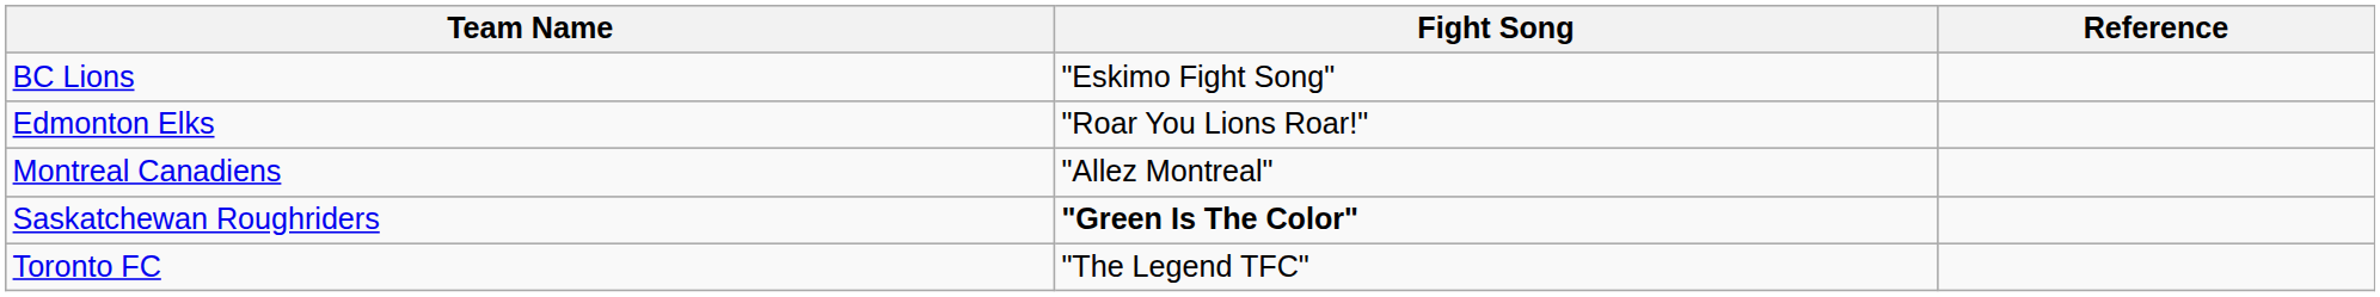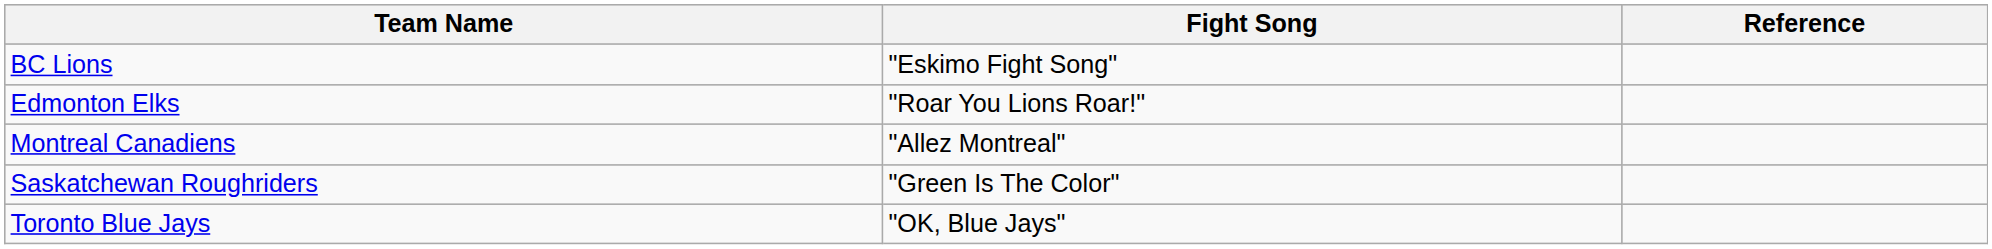Saskatchewan Roughriders | Fight Song: bold -> normal
+ row: Toronto Blue Jays | "OK, Blue Jays"
- row: Toronto FC | "The Legend TFC"
